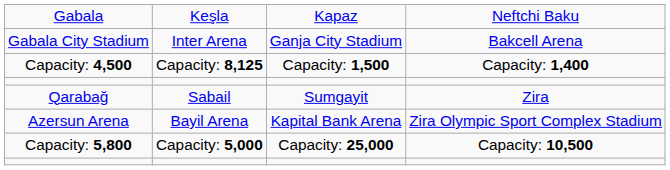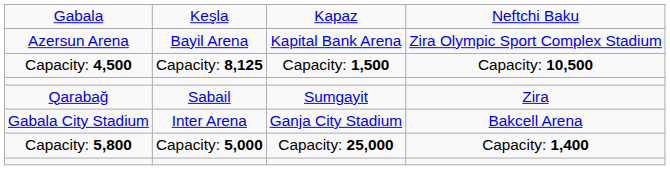rows swapped: Gabala City Stadium <-> Azersun Arena
Capacity: 4,500 | column 4: Capacity: 1,400 -> Capacity: 10,500
Capacity: 5,800 | column 4: Capacity: 10,500 -> Capacity: 1,400
